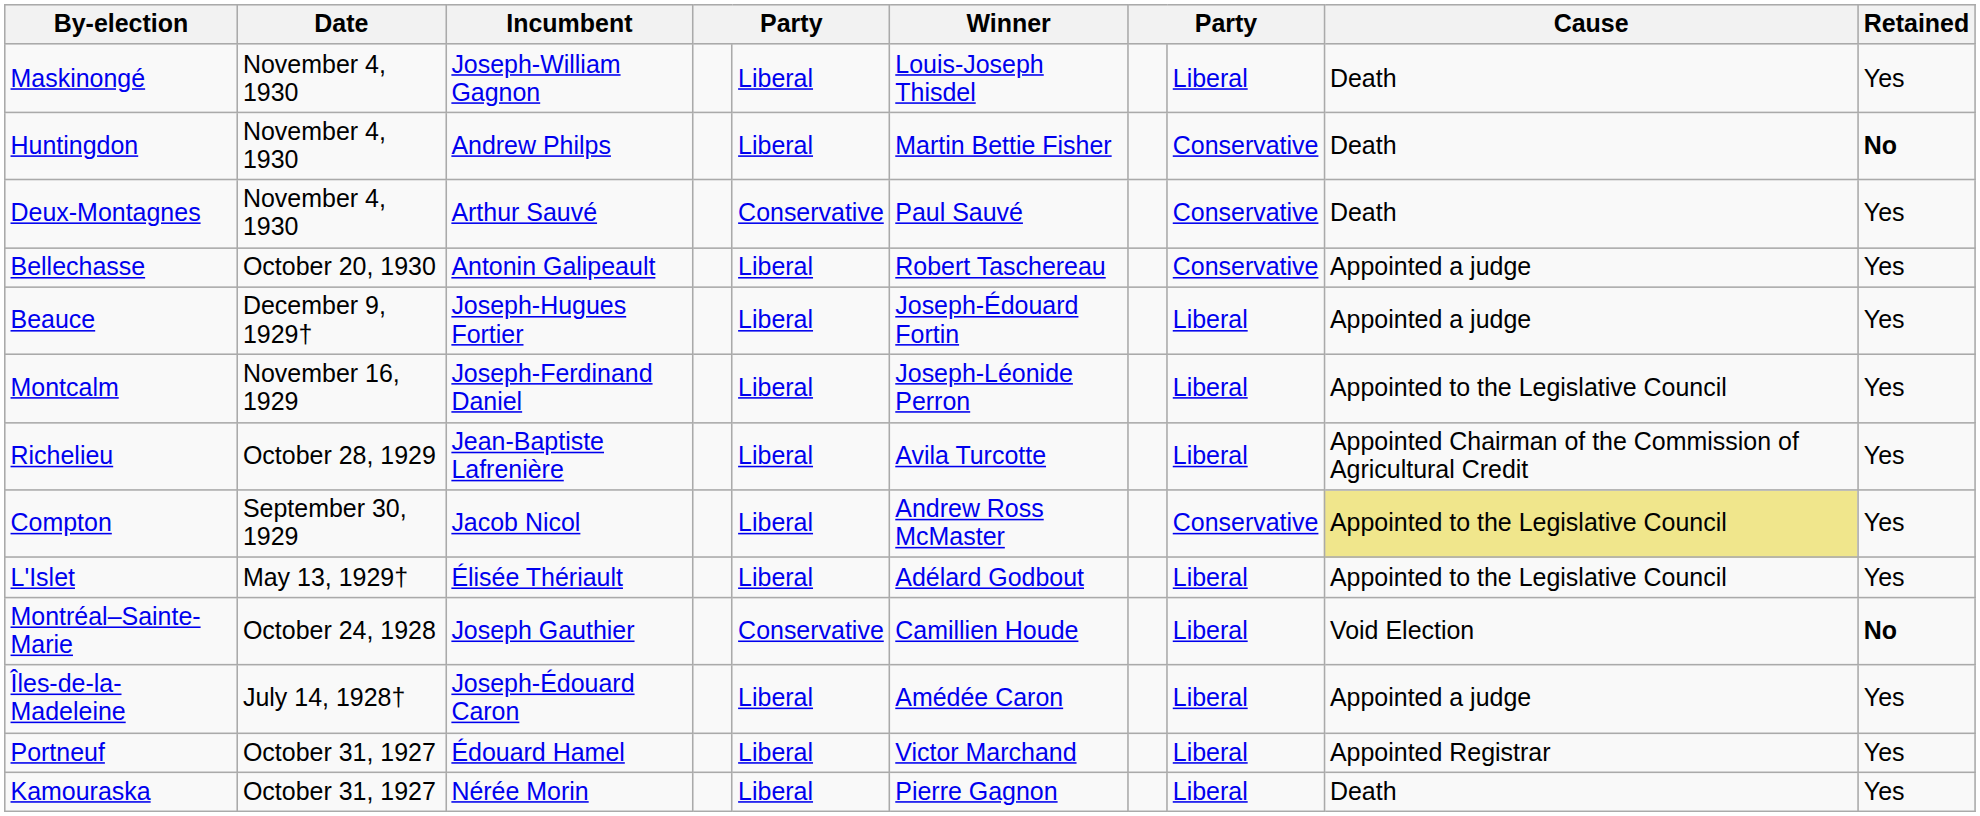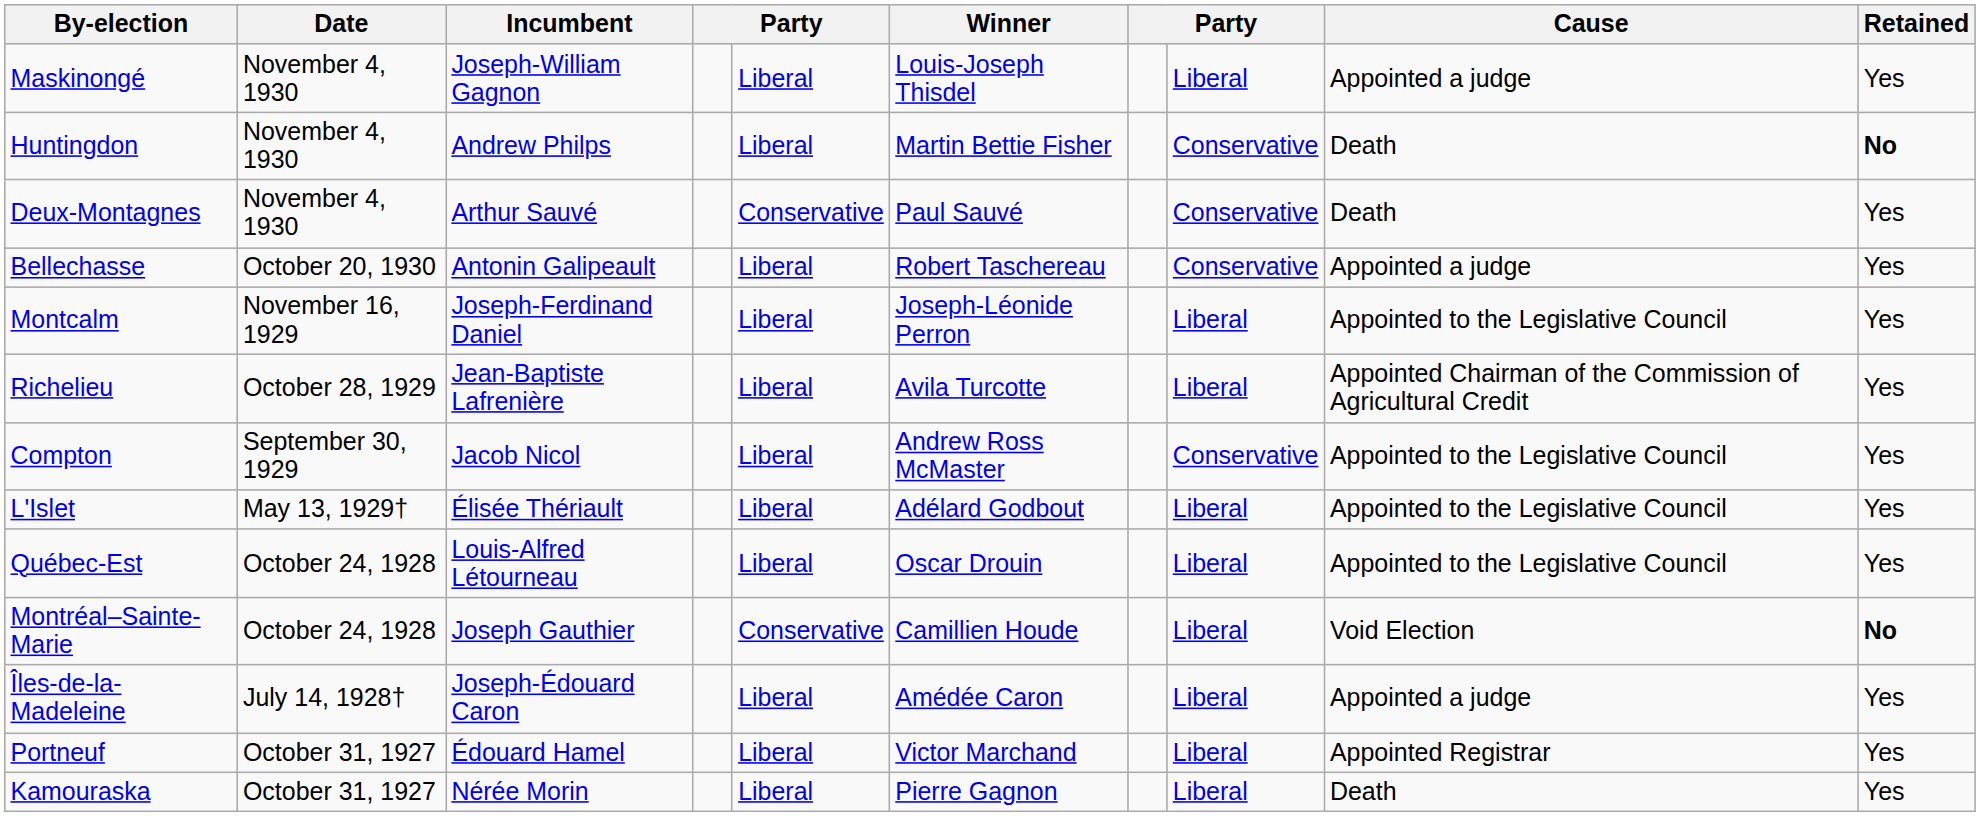Maskinongé | Cause: Death -> Appointed a judge
- row: Beauce | December 9, 1929† | Joseph-Hugues Fortier | Liberal | Joseph-Édouard Fortin | Liberal | Appointed a judge | Yes
Compton | Cause: khaki background -> no background
+ row: Québec-Est | October 24, 1928 | Louis-Alfred Létourneau | Liberal | Oscar Drouin | Liberal | Appointed to the Legislative Council | Yes
